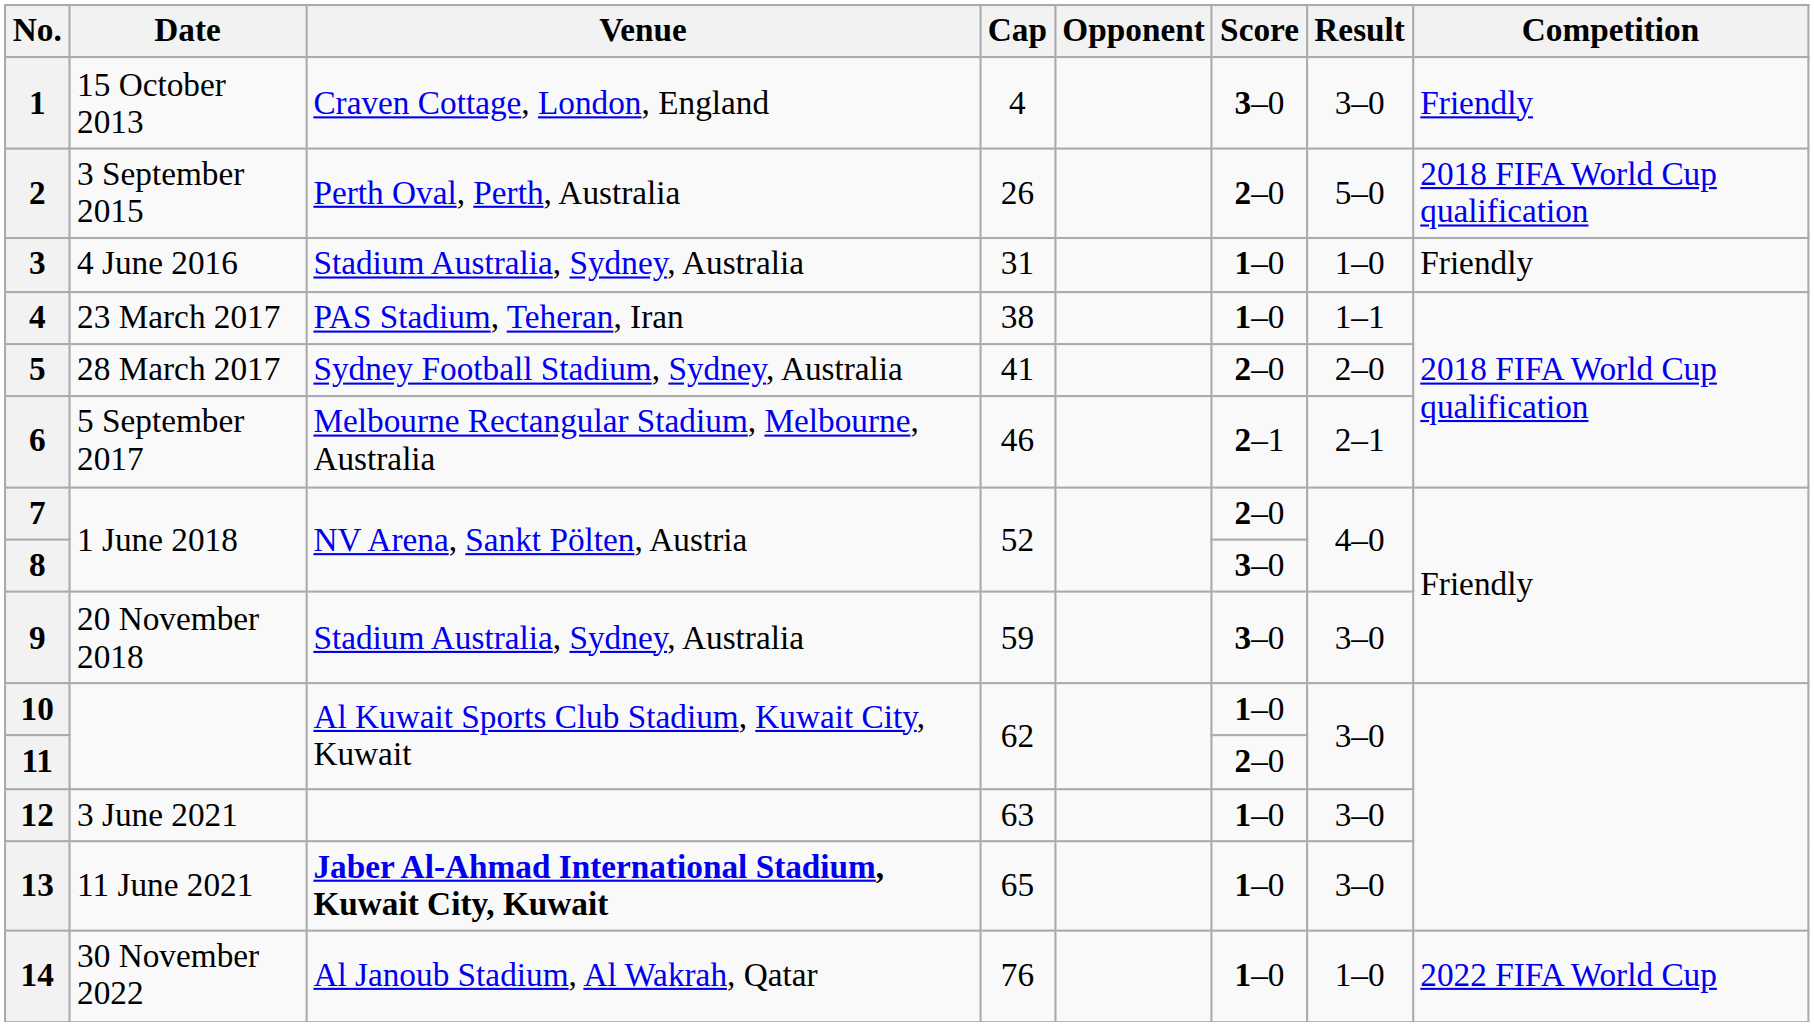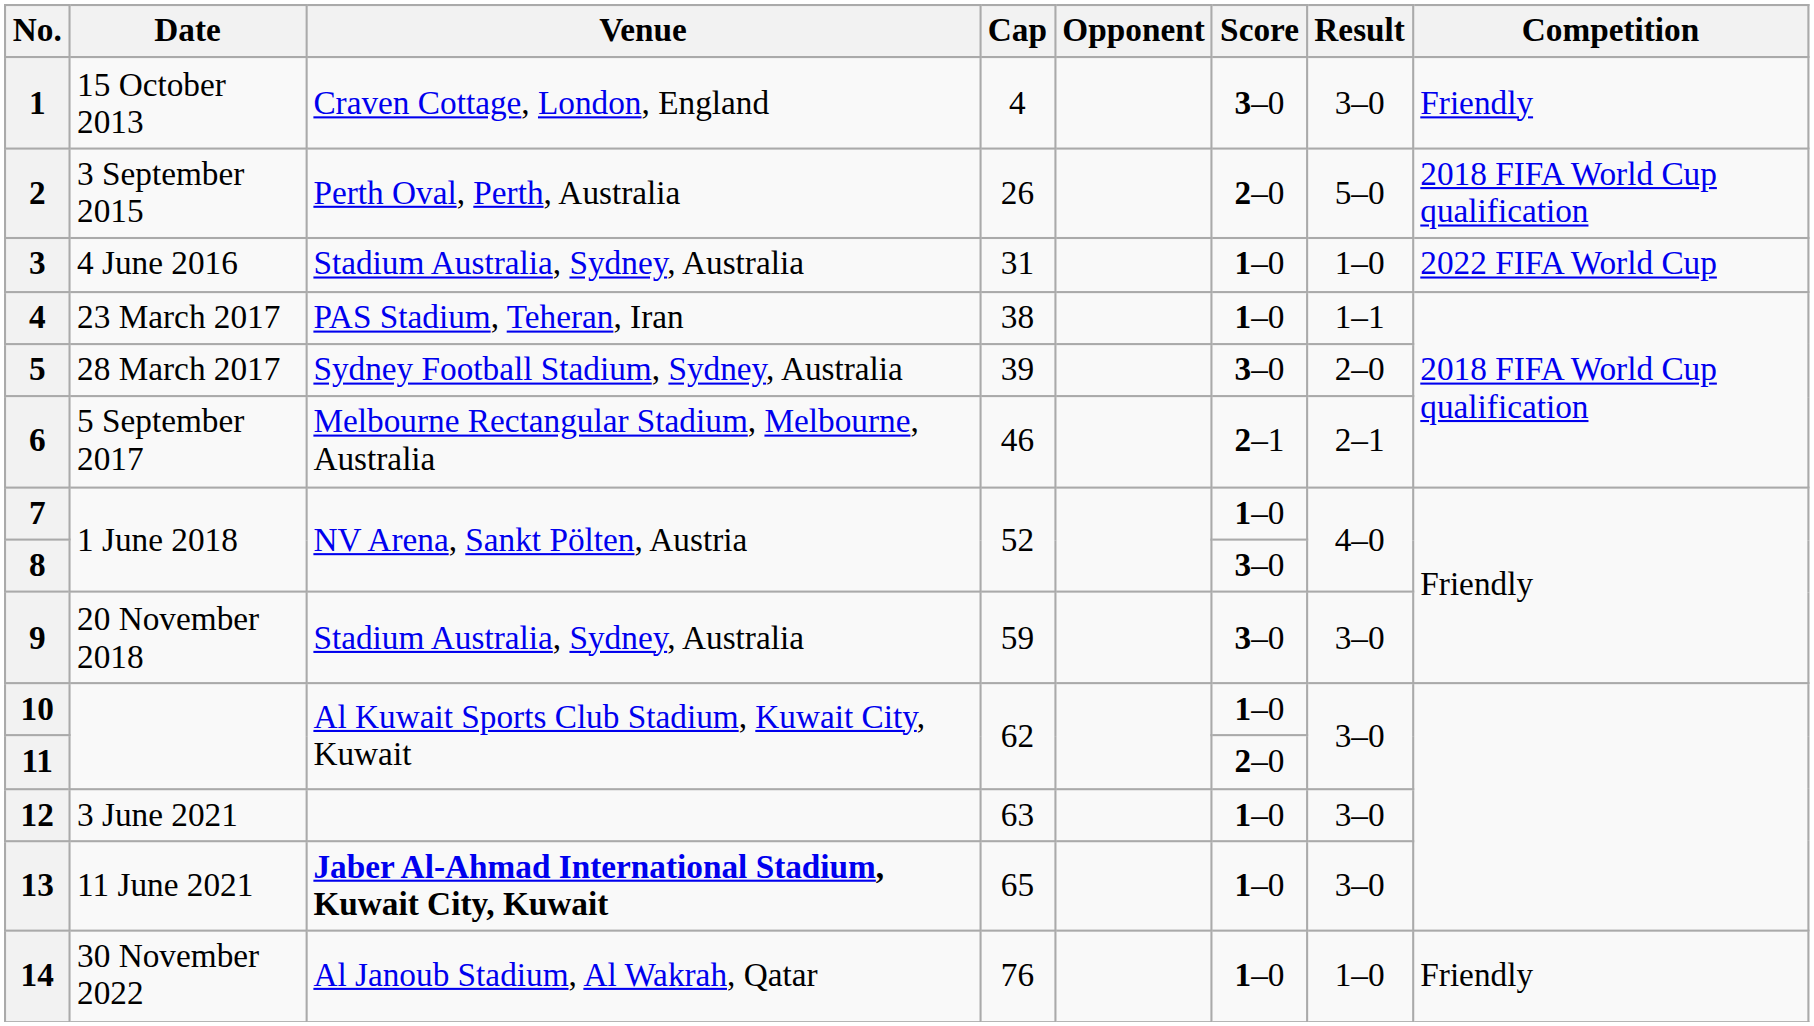3 | Competition: Friendly -> 2022 FIFA World Cup
5 | Cap: 41 -> 39
5 | Score: 2–0 -> 3–0
7 | Score: 2–0 -> 1–0
14 | Competition: 2022 FIFA World Cup -> Friendly
